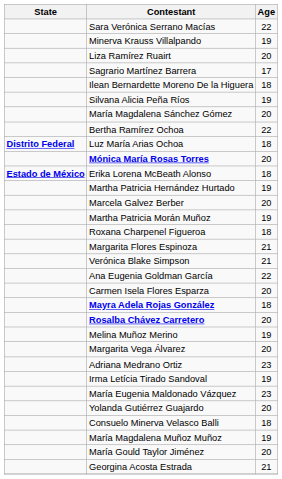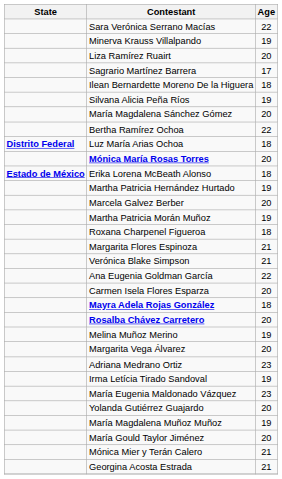- row: Consuelo Minerva Velasco Balli | 18
+ row: Mónica Mier y Terán Calero | 21
